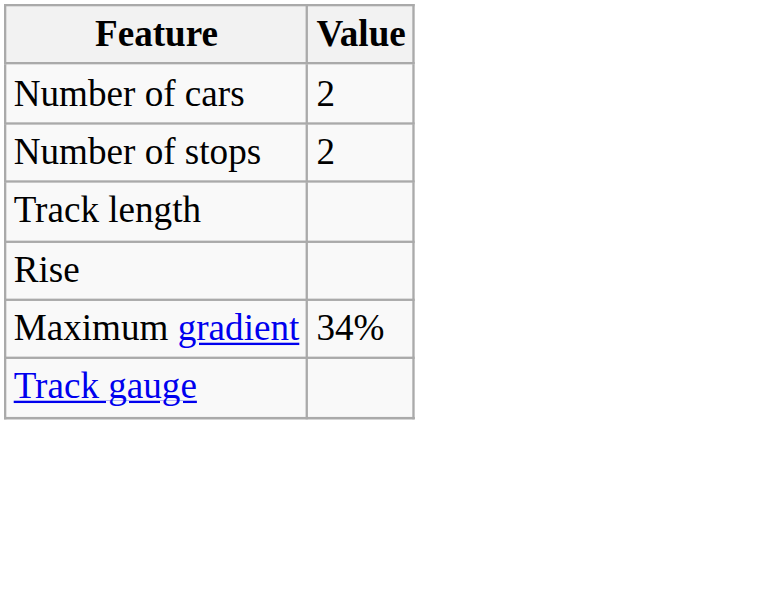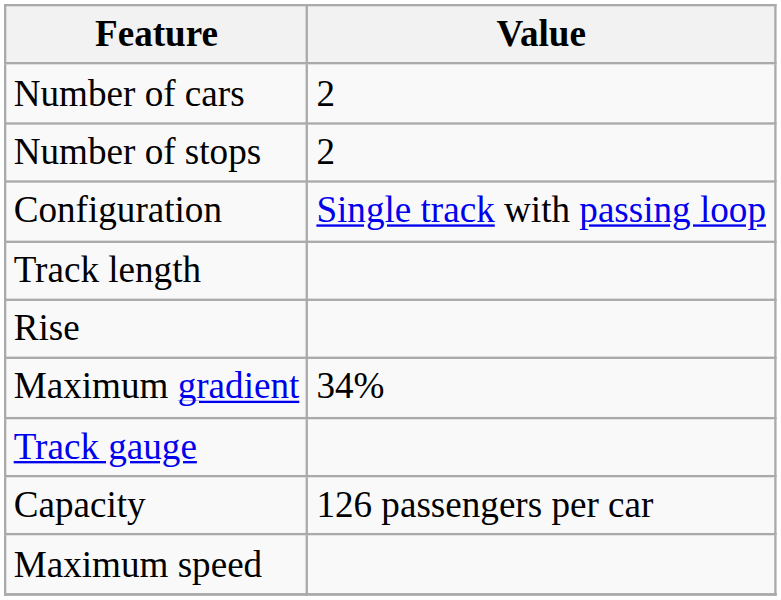+ row: Configuration | Single track with passing loop
+ row: Capacity | 126 passengers per car
+ row: Maximum speed
